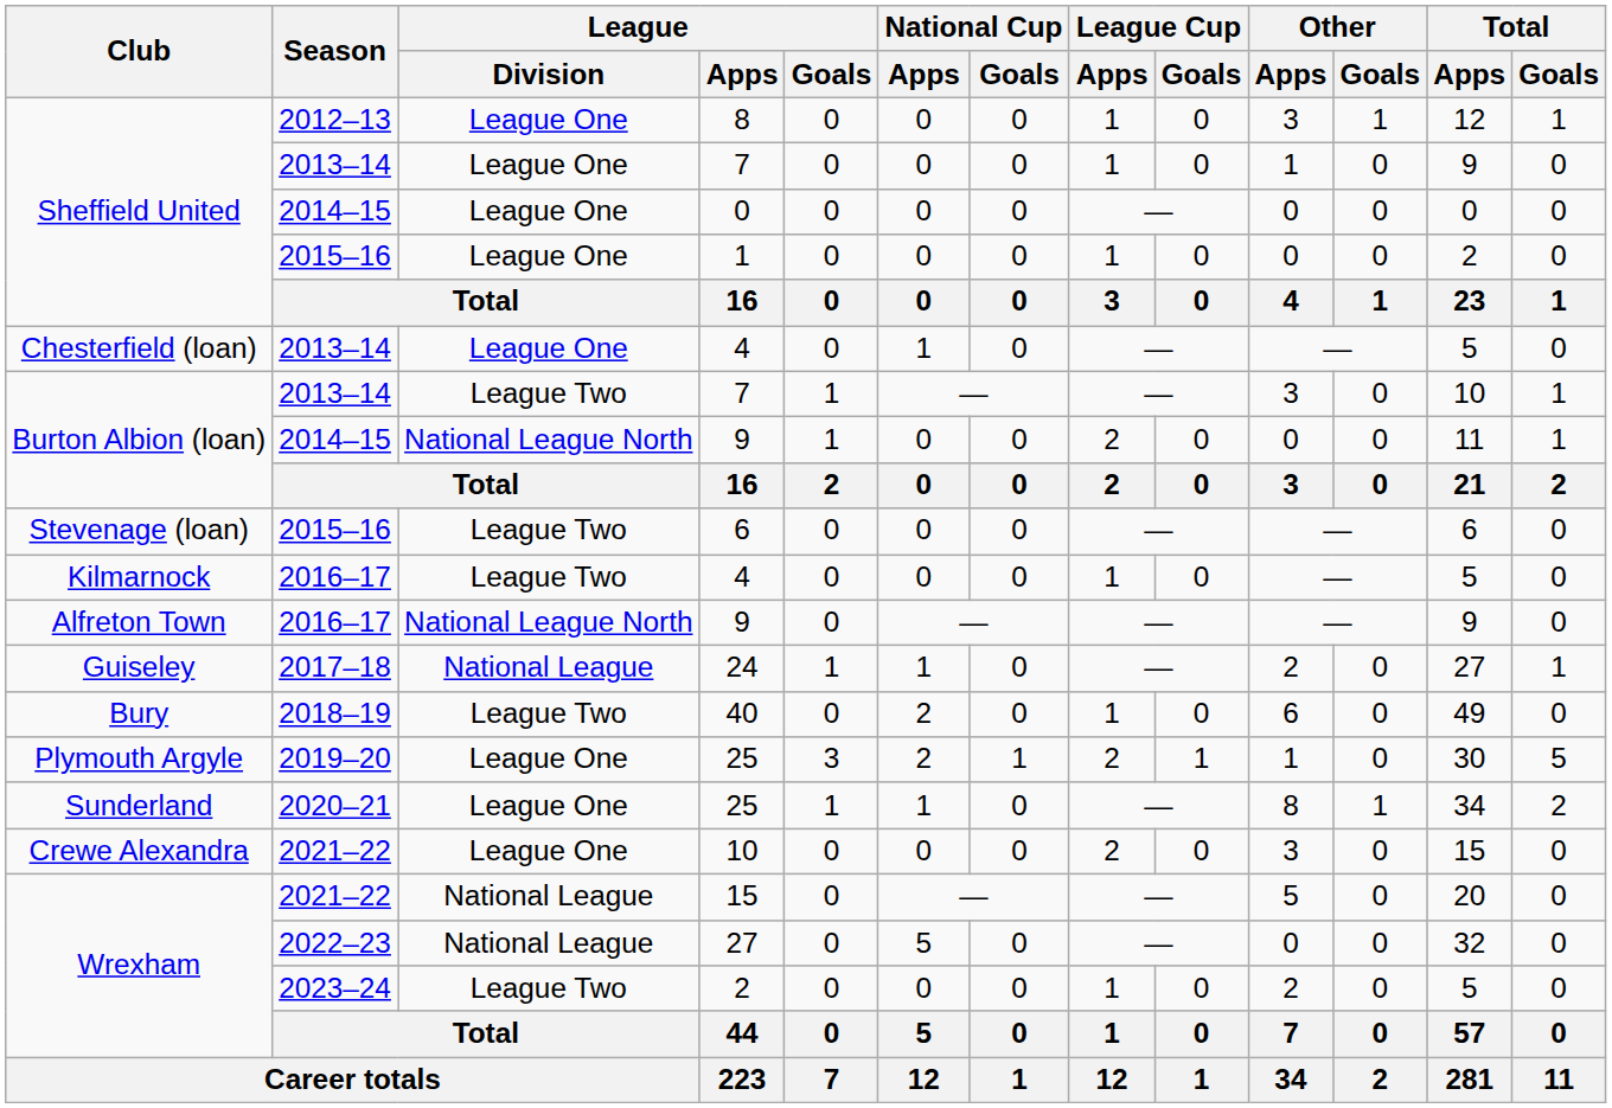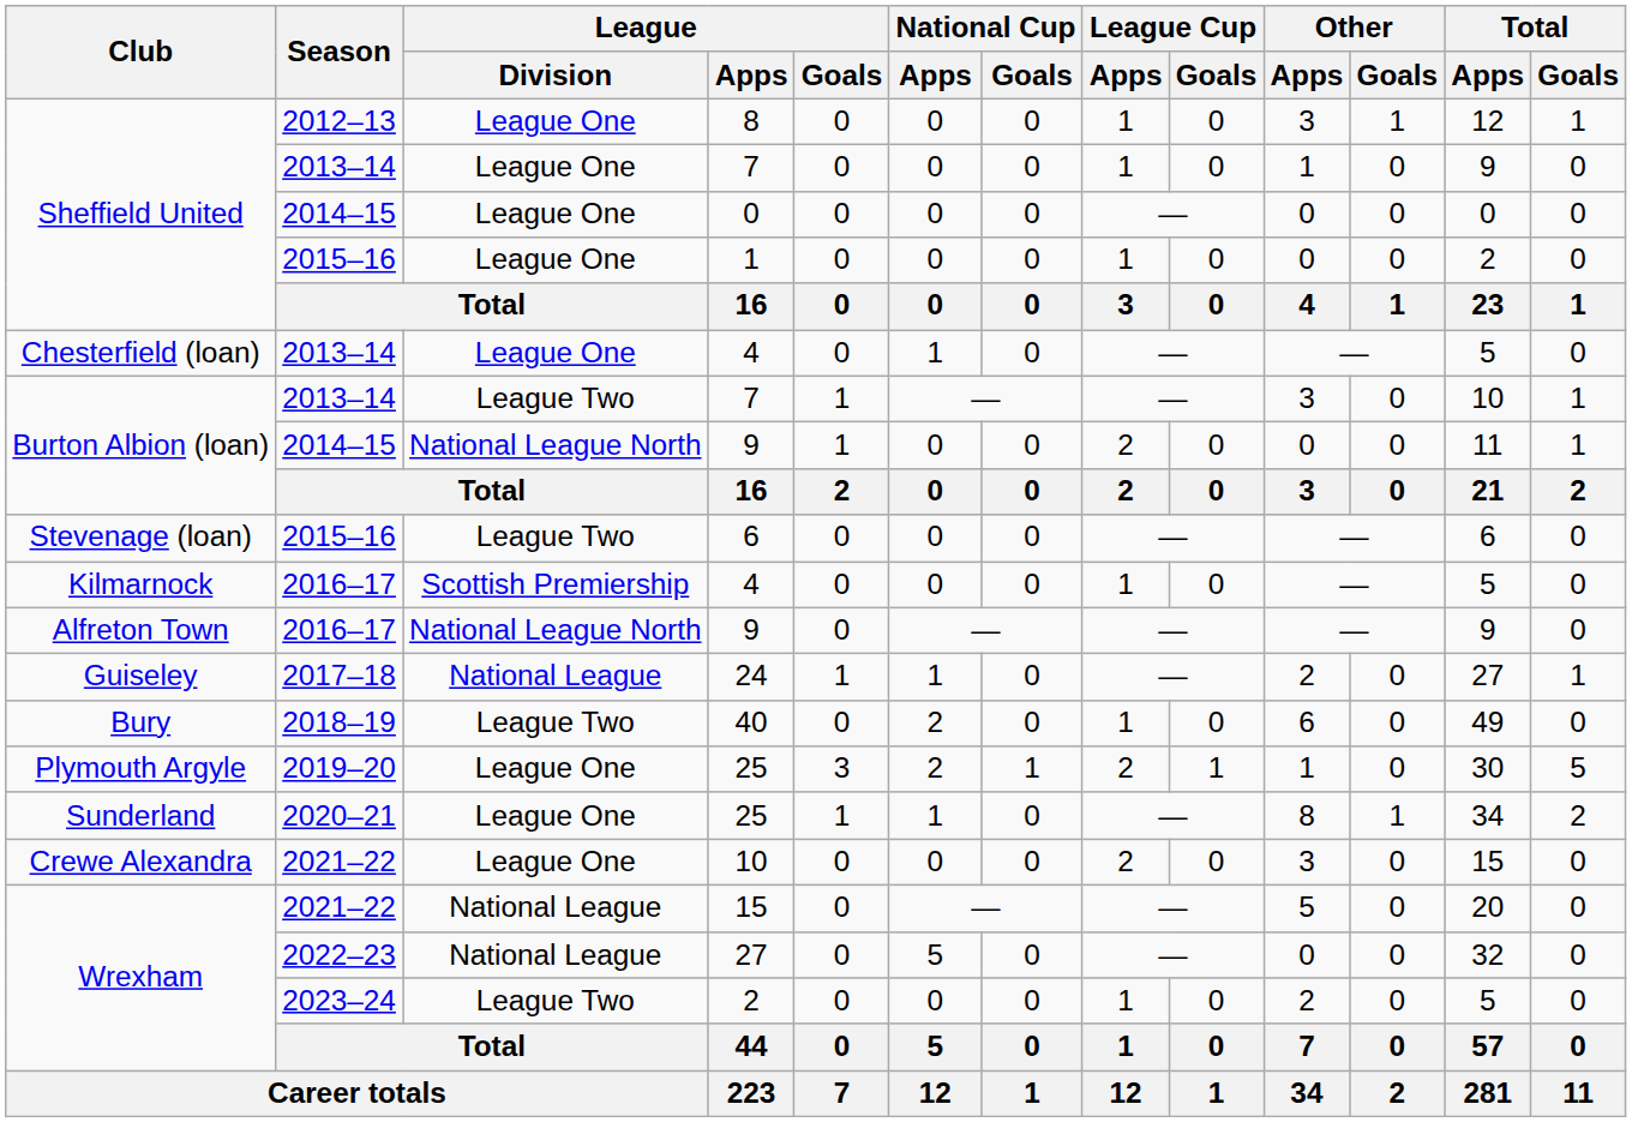Kilmarnock / 4 | League / Division: League Two -> Scottish Premiership
